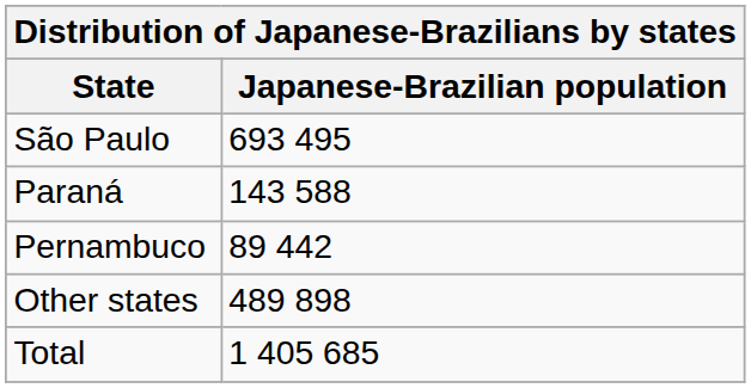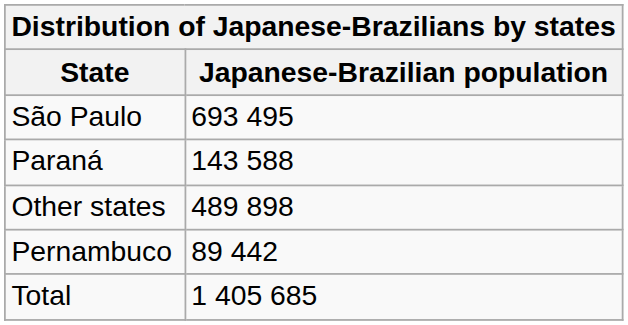rows swapped: Pernambuco <-> Other states
